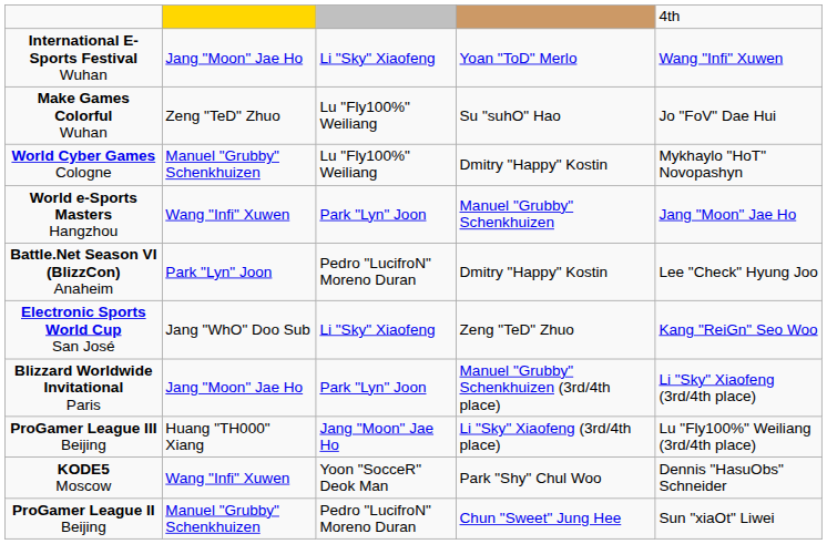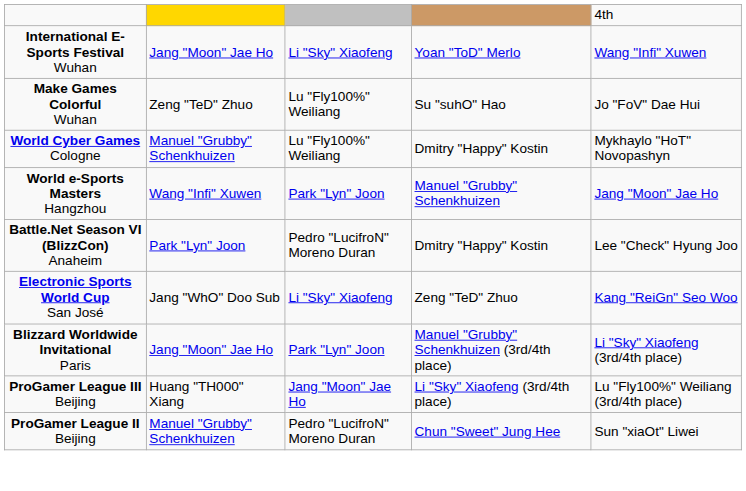- row: KODE5 Moscow | Wang "Infi" Xuwen | Yoon "SocceR" Deok Man | Park "Shy" Chul Woo | Dennis "HasuObs" Schneider
